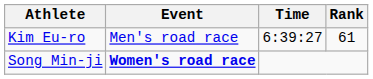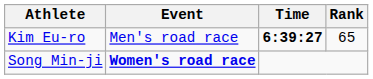Kim Eu-ro | Time: normal -> bold
Kim Eu-ro | Rank: 61 -> 65
